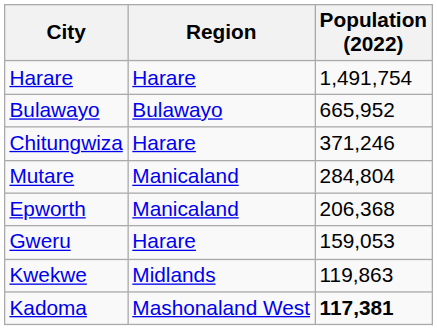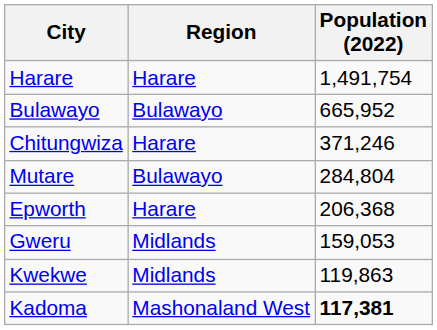Mutare | Region: Manicaland -> Bulawayo
Epworth | Region: Manicaland -> Harare
Gweru | Region: Harare -> Midlands
